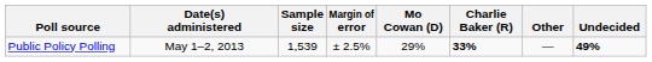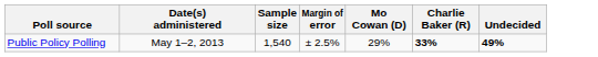- column: Other | —
Public Policy Polling | Sample size: 1,539 -> 1,540
